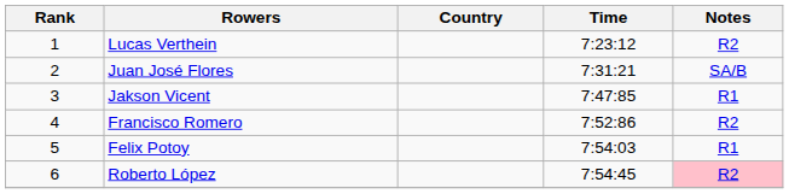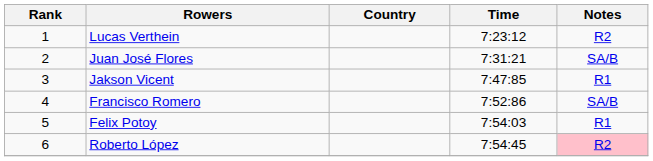Francisco Romero | Notes: R2 -> SA/B
